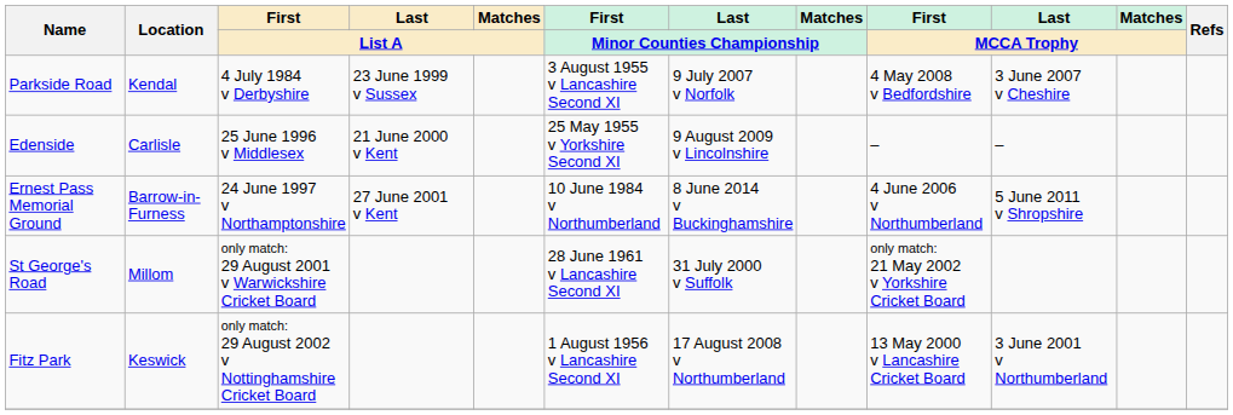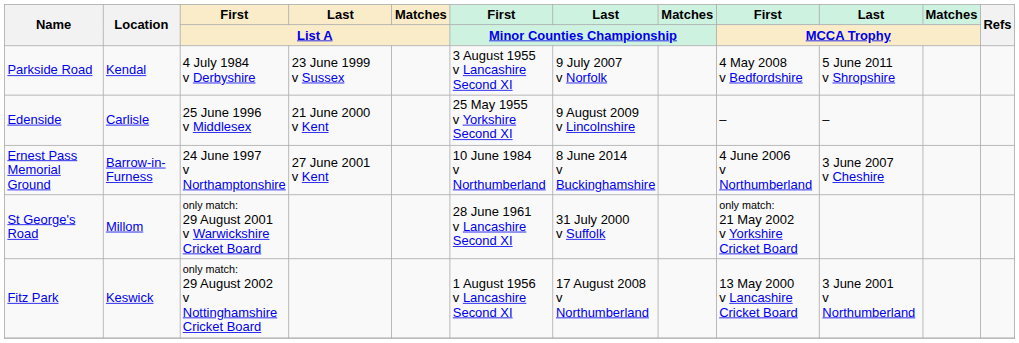Parkside Road | Last / MCCA Trophy: 3 June 2007 v Cheshire -> 5 June 2011 v Shropshire
Ernest Pass Memorial Ground | Last / MCCA Trophy: 5 June 2011 v Shropshire -> 3 June 2007 v Cheshire
